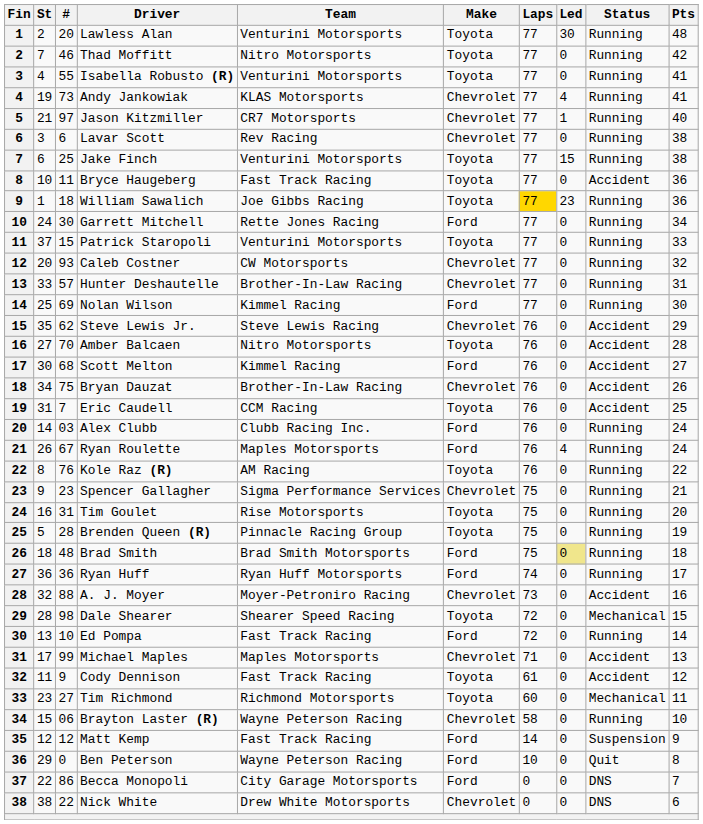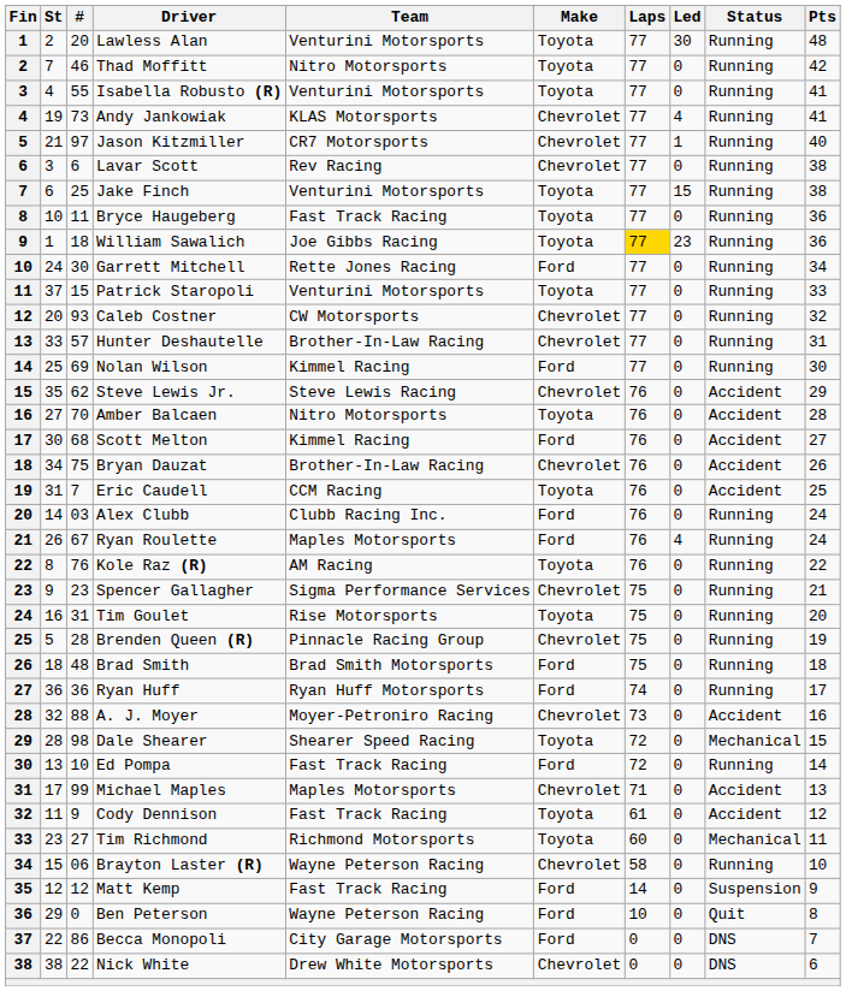Bryce Haugeberg | Status: Accident -> Running
Brenden Queen (R) | Make: Toyota -> Chevrolet
Brad Smith | Led: khaki background -> no background
